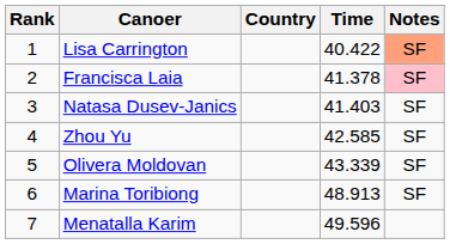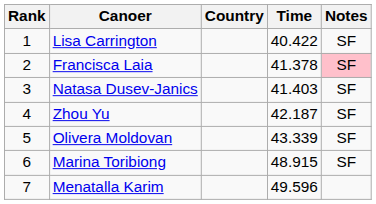Lisa Carrington | Notes: lightsalmon background -> no background
Zhou Yu | Time: 42.585 -> 42.187
Marina Toribiong | Time: 48.913 -> 48.915
